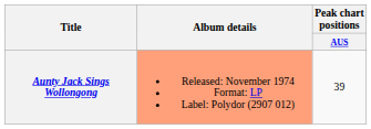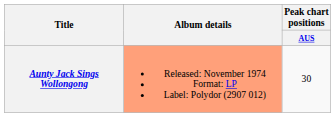Aunty Jack Sings Wollongong | Peak chart positions / AUS: 39 -> 30
